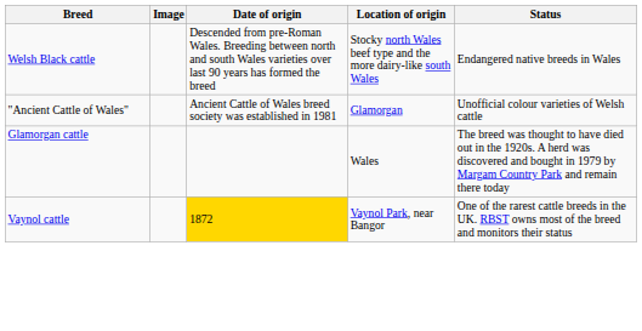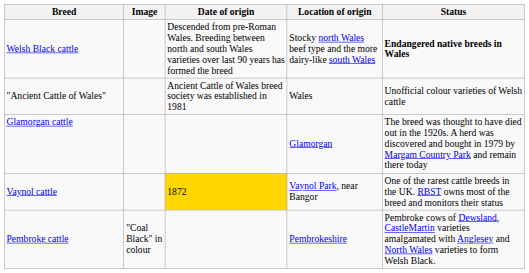Welsh Black cattle | Status: normal -> bold
"Ancient Cattle of Wales" | Location of origin: Glamorgan -> Wales
Glamorgan cattle | Location of origin: Wales -> Glamorgan
+ row: Pembroke cattle | "Coal Black" in colour | Pembrokeshire | Pembroke cows of Dewsland, CastleMartin varieties amalgamated with Anglesey and North Wales varieties to form Welsh Black.
